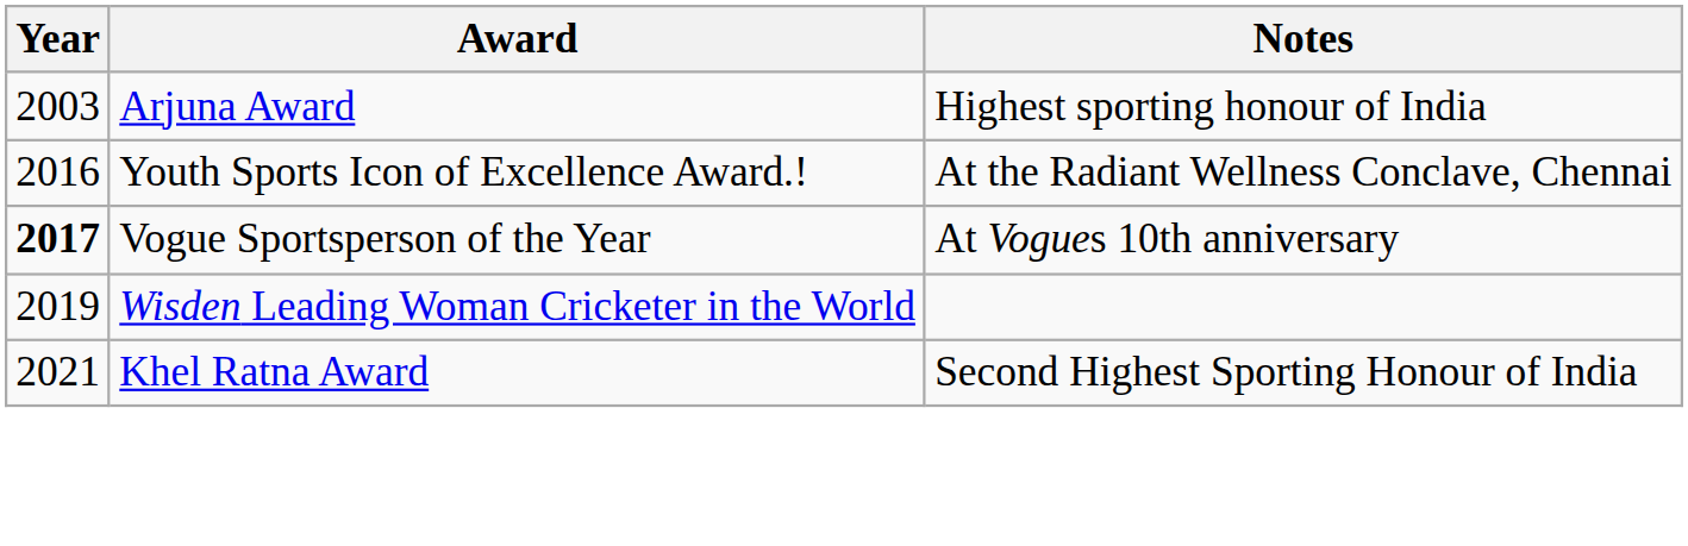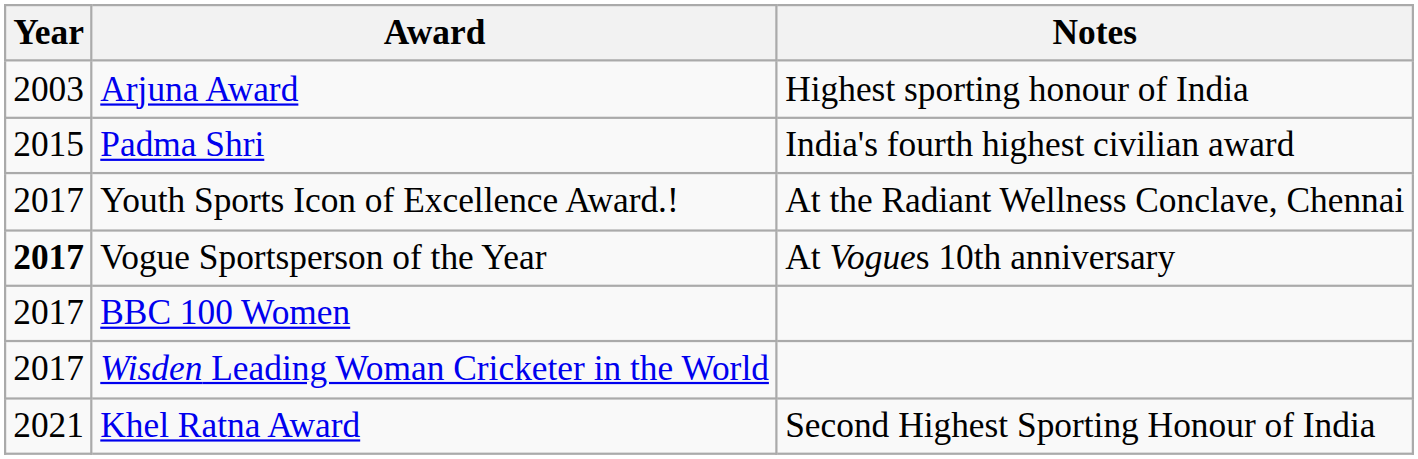+ row: 2015 | Padma Shri | India's fourth highest civilian award
Youth Sports Icon of Excellence Award.! | Year: 2016 -> 2017
+ row: 2017 | BBC 100 Women
Wisden Leading Woman Cricketer in the World | Year: 2019 -> 2017
